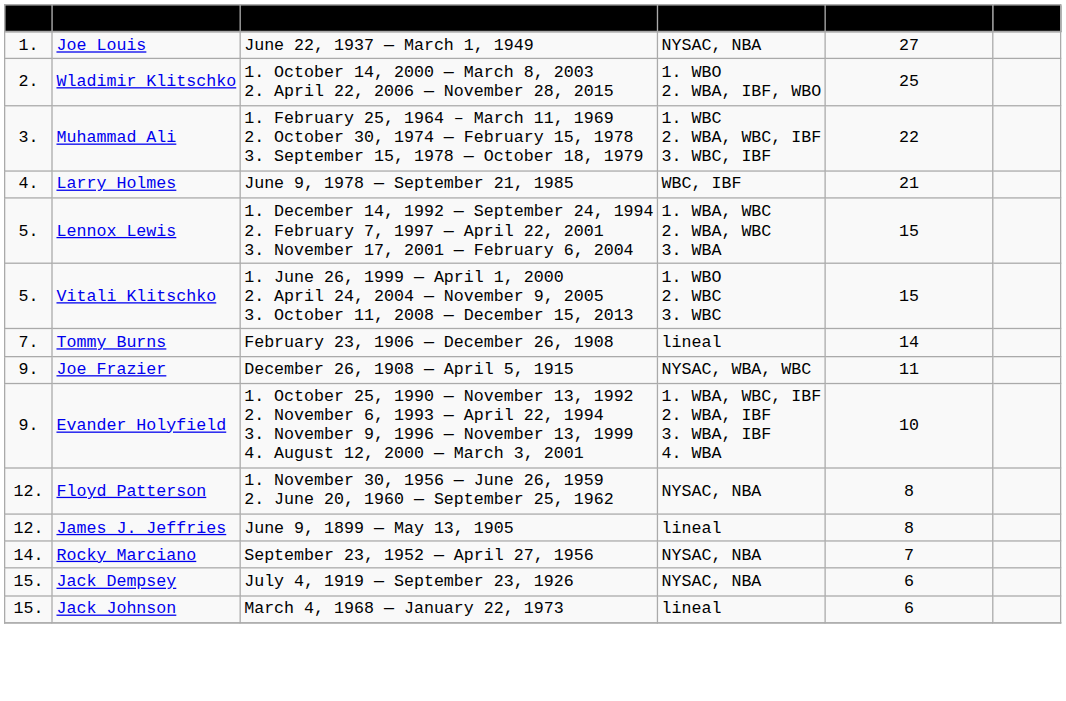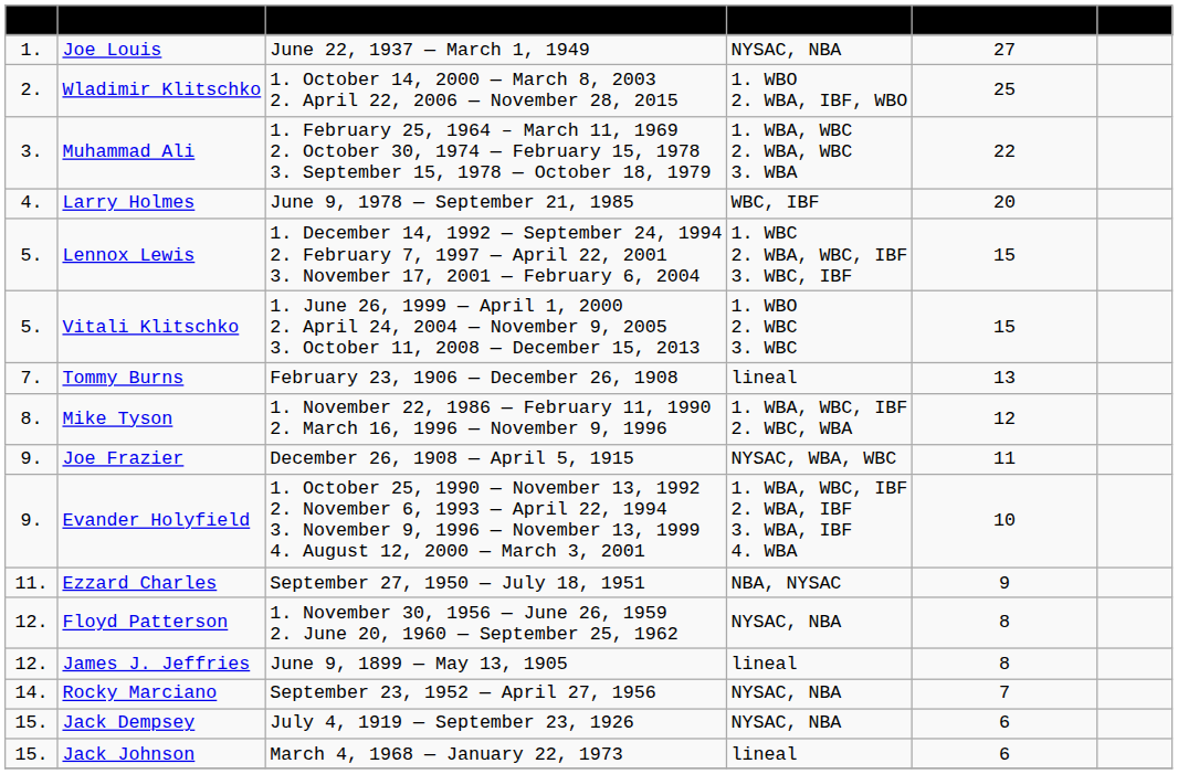Muhammad Ali | Recognition: 1. WBC 2. WBA, WBC, IBF 3. WBC, IBF -> 1. WBA, WBC 2. WBA, WBC 3. WBA
Larry Holmes | Title fight wins: 21 -> 20
Lennox Lewis | Recognition: 1. WBA, WBC 2. WBA, WBC 3. WBA -> 1. WBC 2. WBA, WBC, IBF 3. WBC, IBF
Tommy Burns | Title fight wins: 14 -> 13
+ row: 8. | Mike Tyson | 1. November 22, 1986 — February 11, 1990 2. March 16, 1996 — November 9, 1996 | 1. WBA, WBC, IBF 2. WBC, WBA | 12
+ row: 11. | Ezzard Charles | September 27, 1950 — July 18, 1951 | NBA, NYSAC | 9
